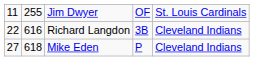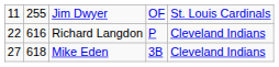Richard Langdon | column 4: 3B -> P
Mike Eden | column 4: P -> 3B
